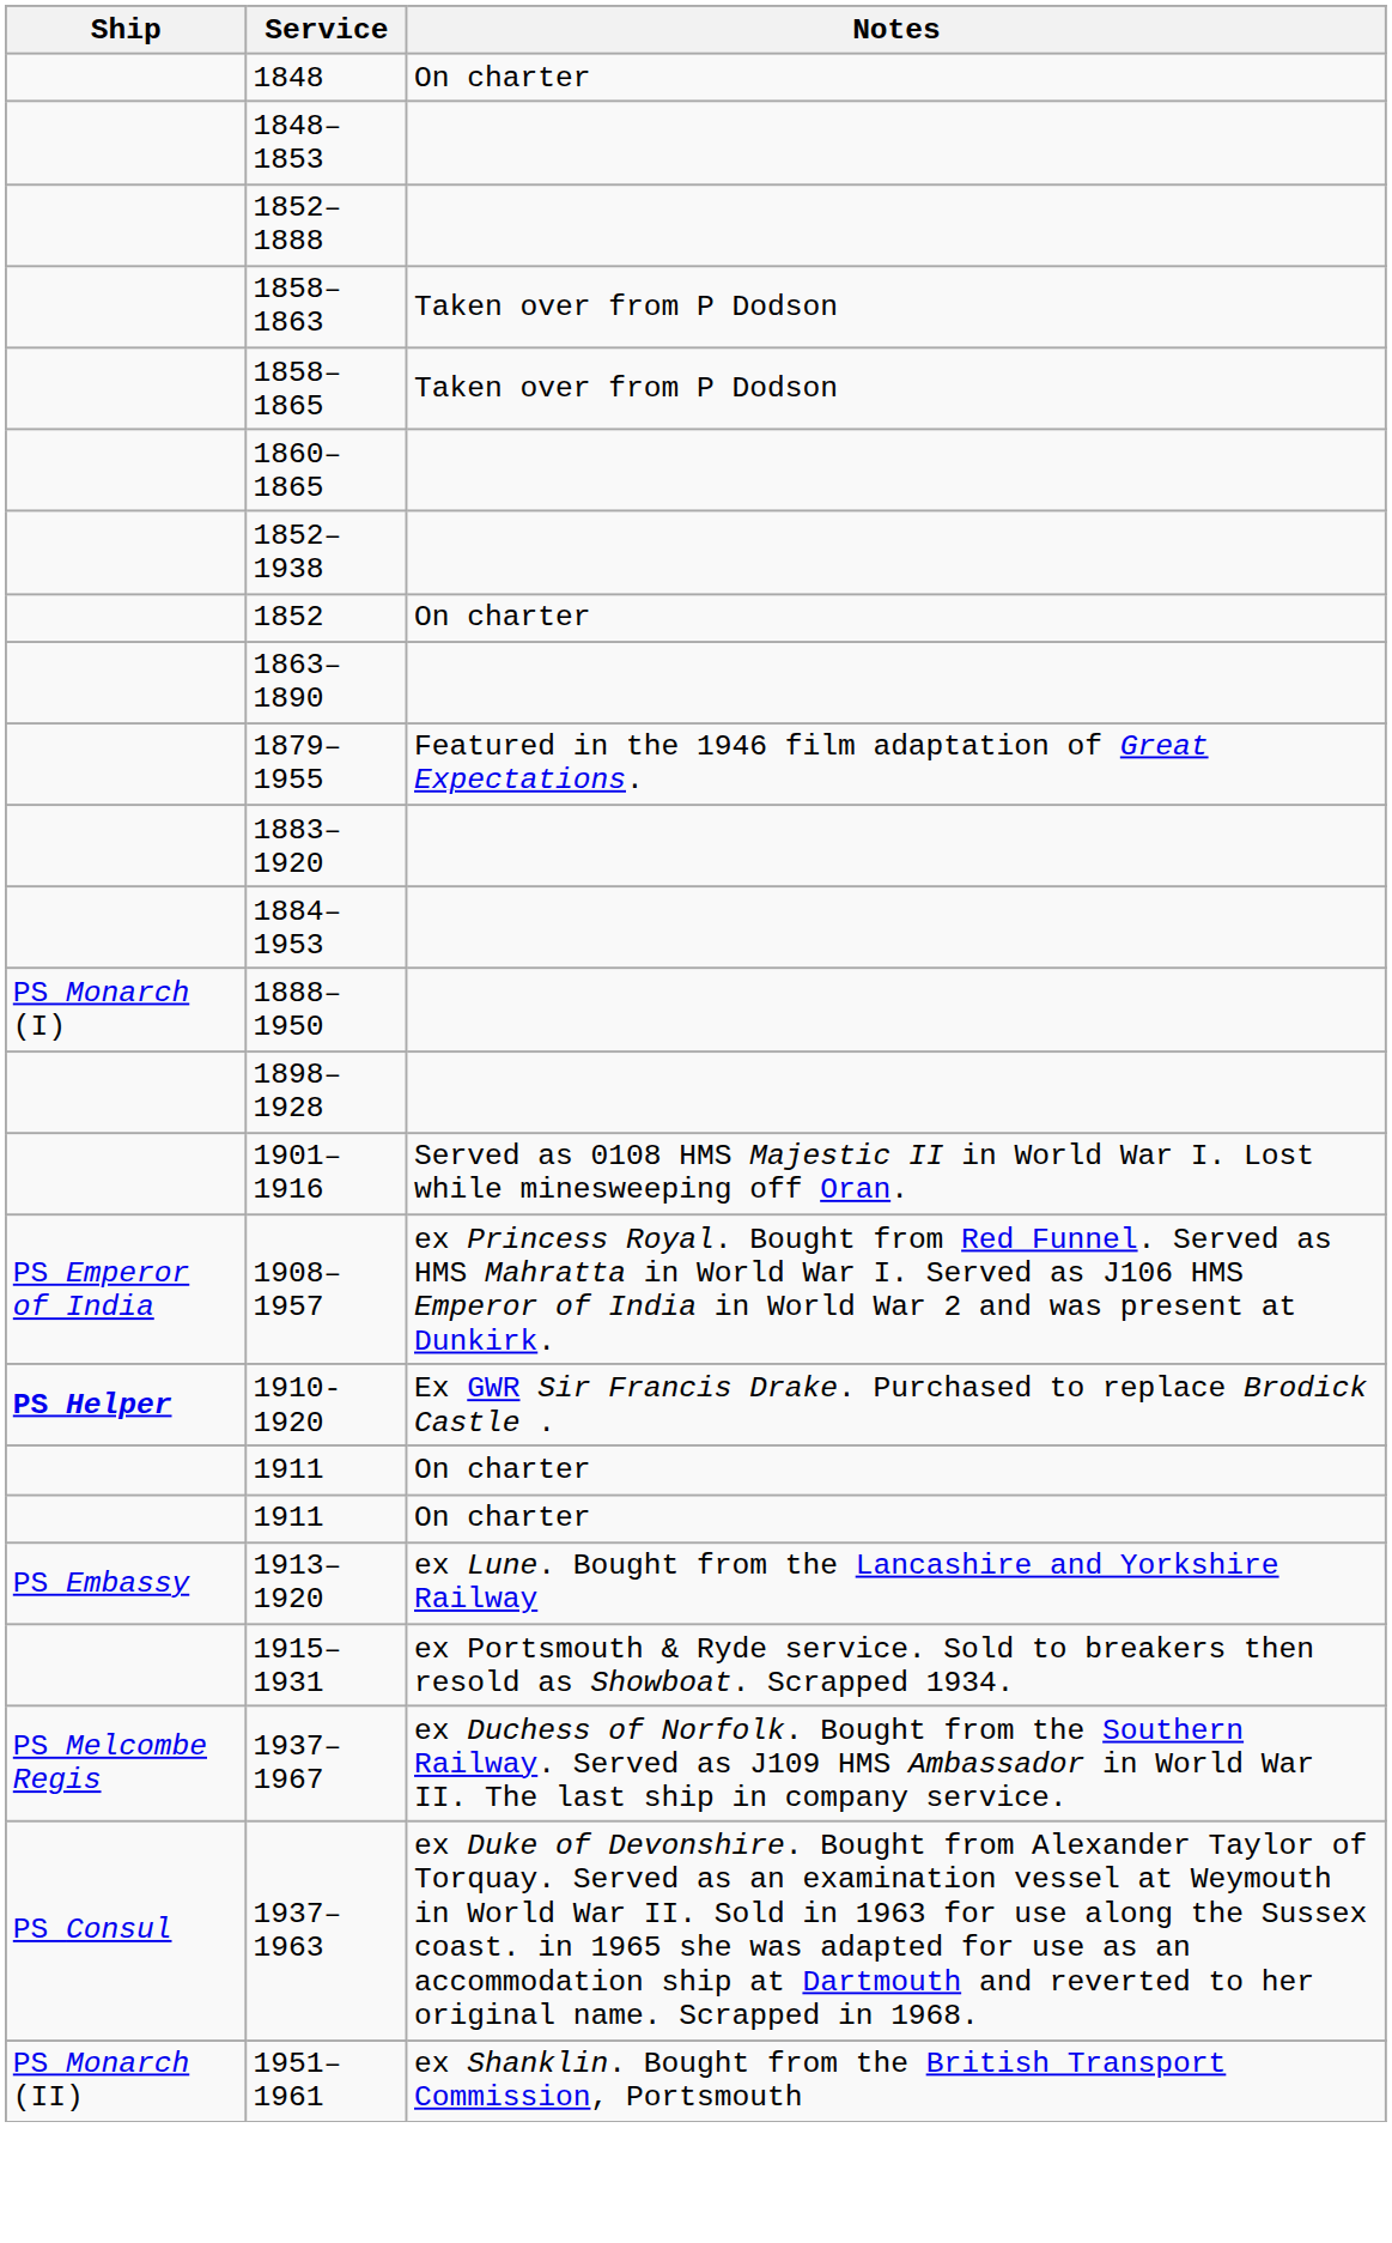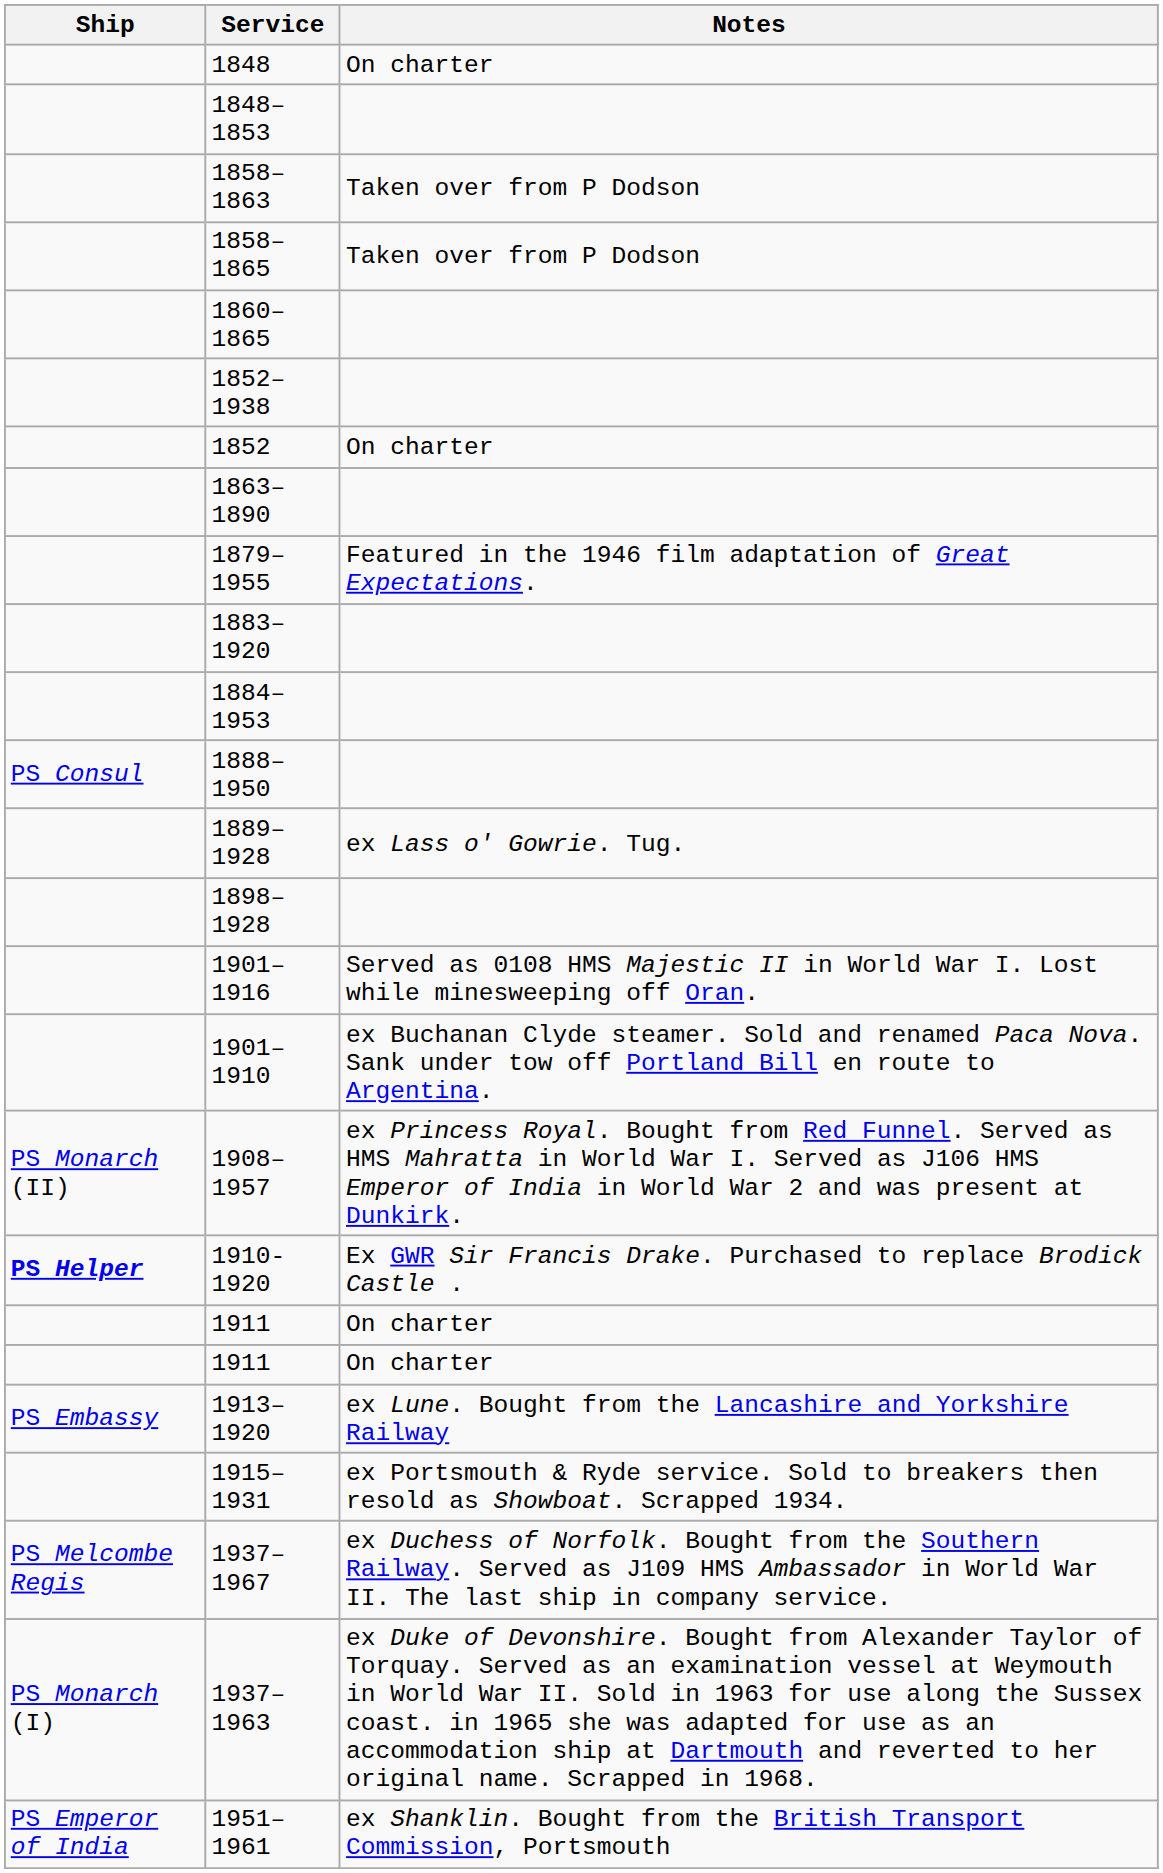- row: 1852–1888
1888–1950 | Ship: PS Monarch (I) -> PS Consul
+ row: 1889–1928 | ex Lass o' Gowrie. Tug.
+ row: 1901–1910 | ex Buchanan Clyde steamer. Sold and renamed Paca Nova. Sank under tow off Portland Bill en route to Argentina.
1908–1957 | Ship: PS Emperor of India -> PS Monarch (II)
1937–1963 | Ship: PS Consul -> PS Monarch (I)
1951–1961 | Ship: PS Monarch (II) -> PS Emperor of India
